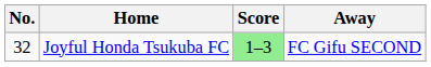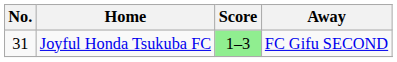Joyful Honda Tsukuba FC | No.: 32 -> 31
